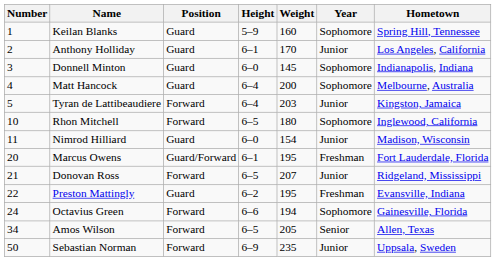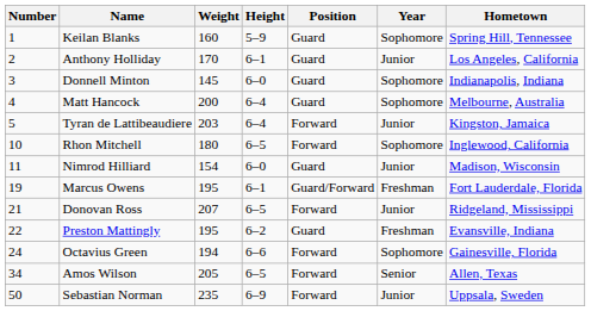columns swapped: Position <-> Weight
Marcus Owens | Number: 20 -> 19
